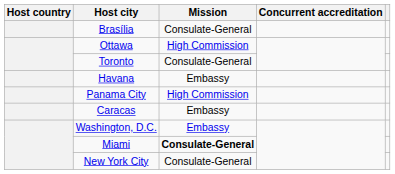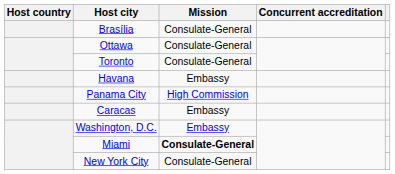Ottawa | Mission: High Commission -> Consulate-General
